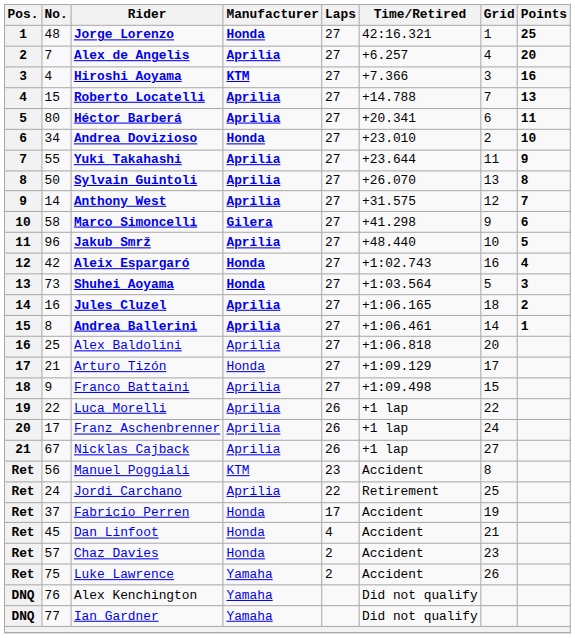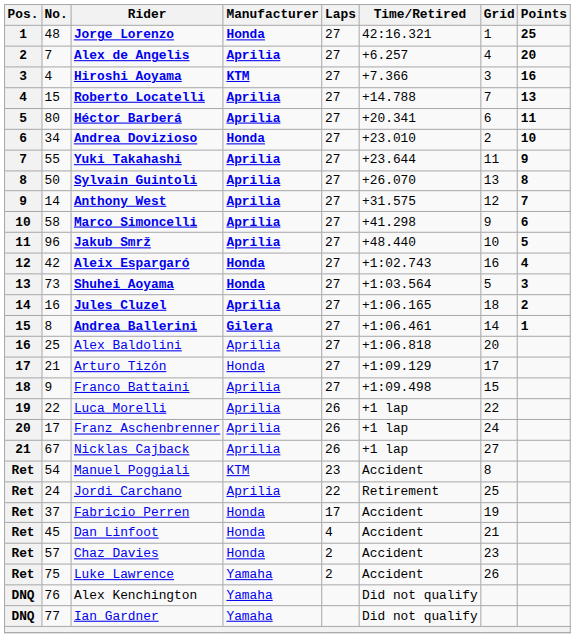Marco Simoncelli | Manufacturer: Gilera -> Aprilia
Andrea Ballerini | Manufacturer: Aprilia -> Gilera
Manuel Poggiali | No.: 56 -> 54
